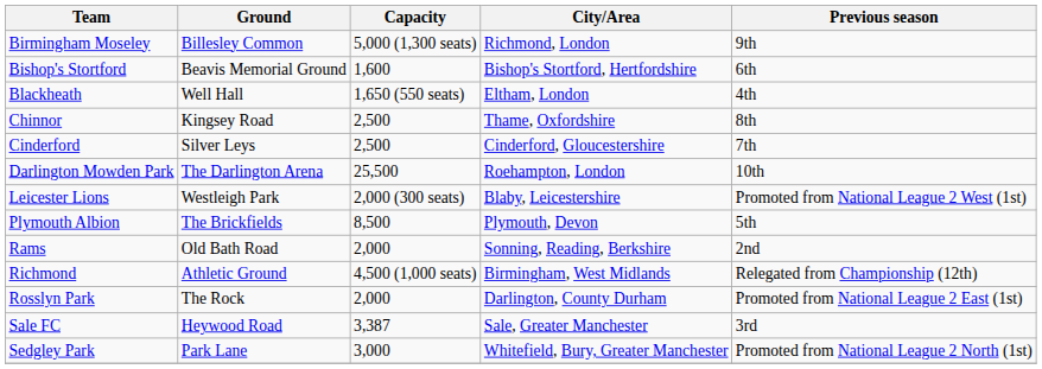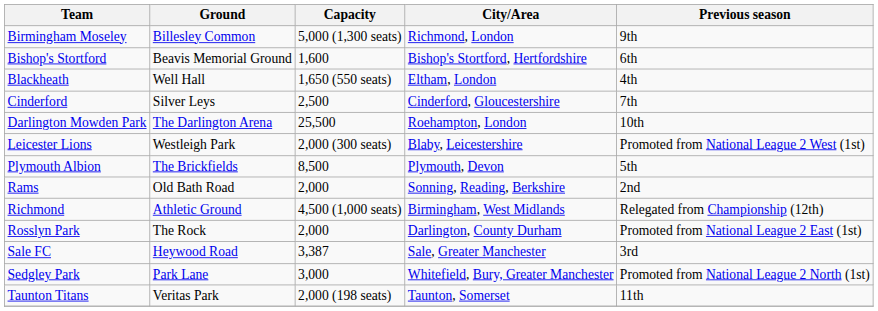- row: Chinnor | Kingsey Road | 2,500 | Thame, Oxfordshire | 8th
+ row: Taunton Titans | Veritas Park | 2,000 (198 seats) | Taunton, Somerset | 11th
